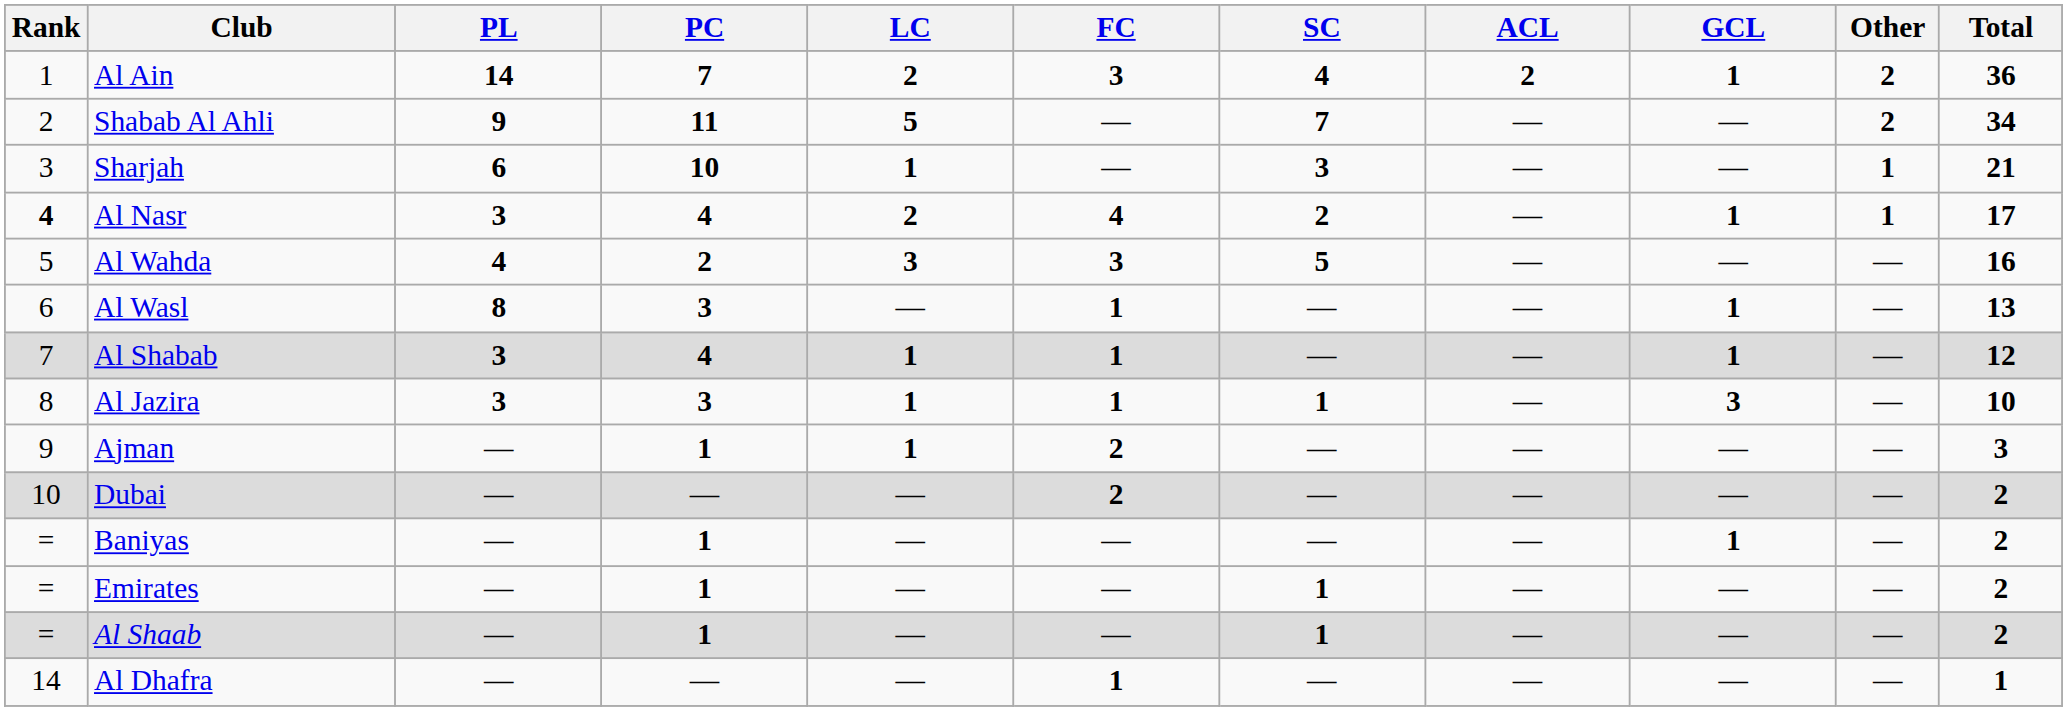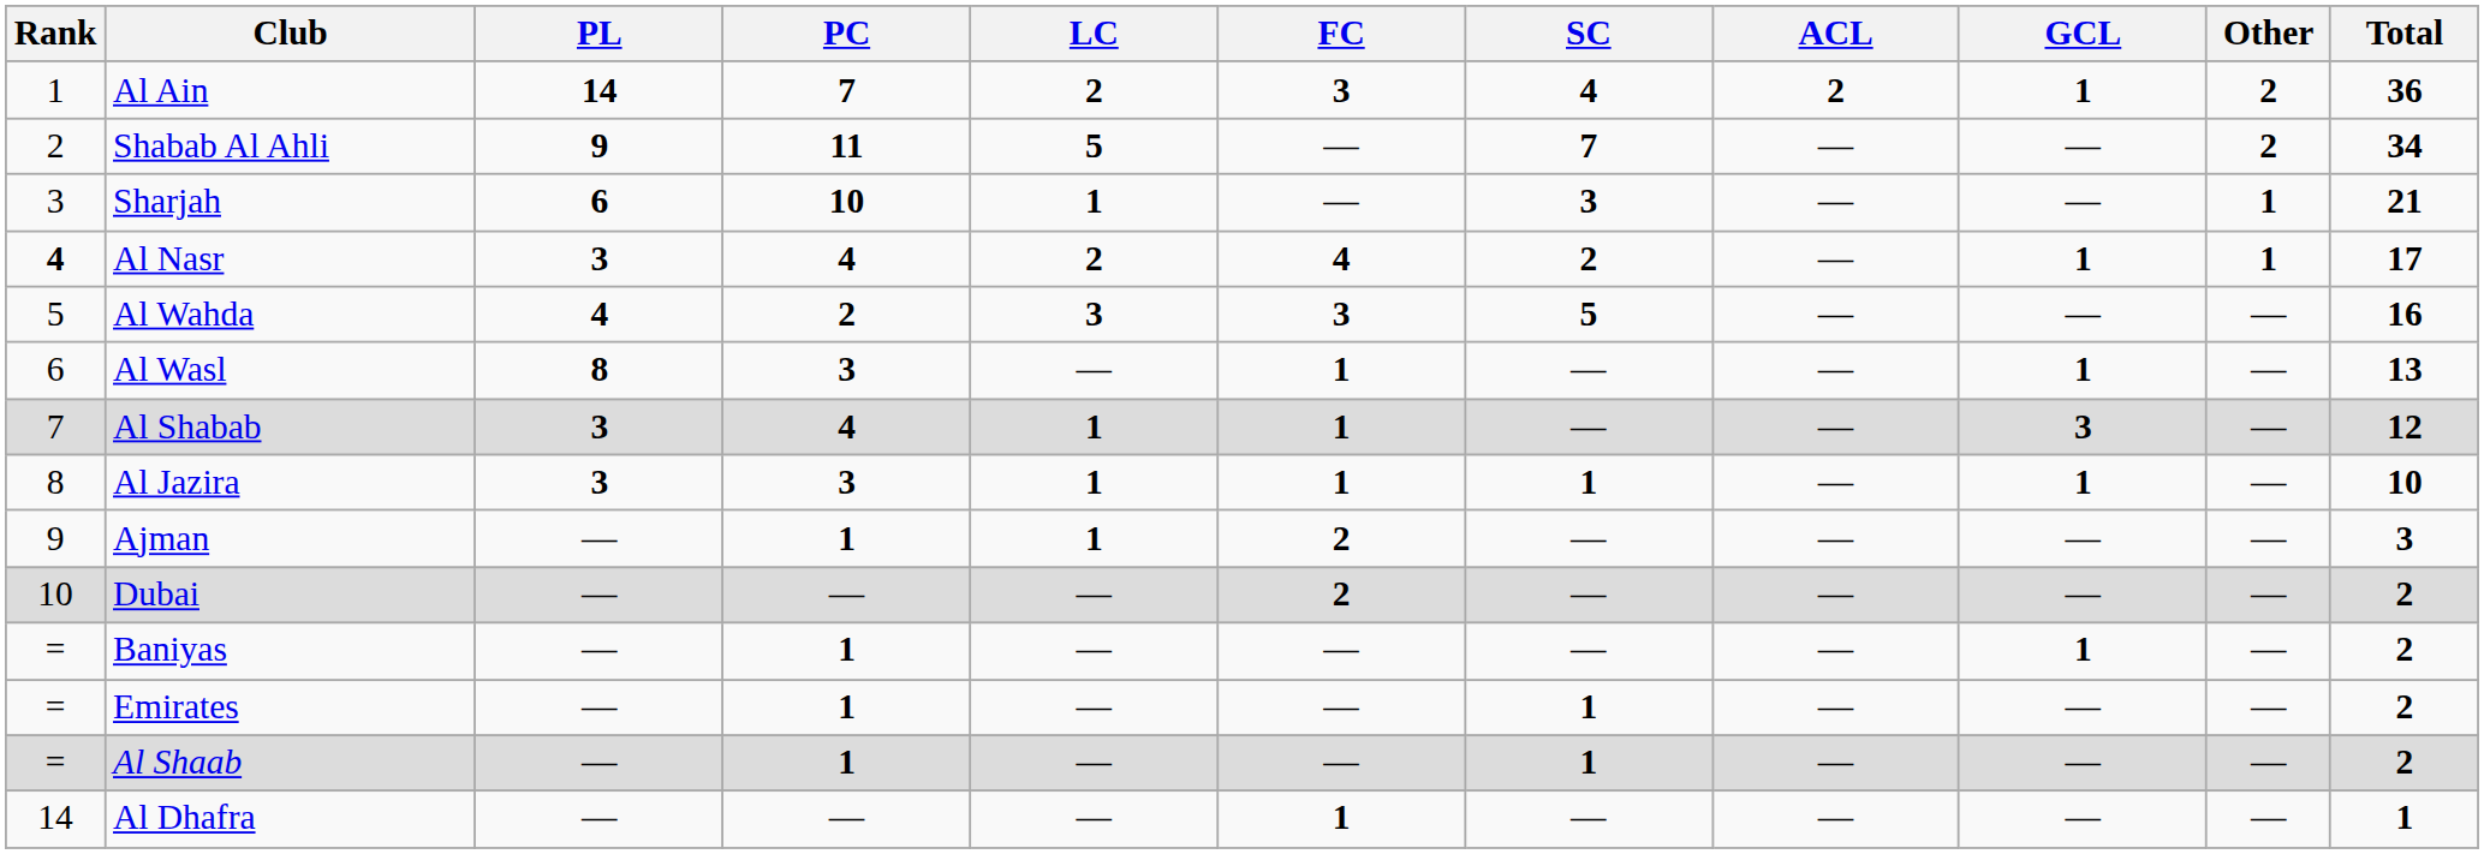Al Shabab | GCL: 1 -> 3
Al Jazira | GCL: 3 -> 1
